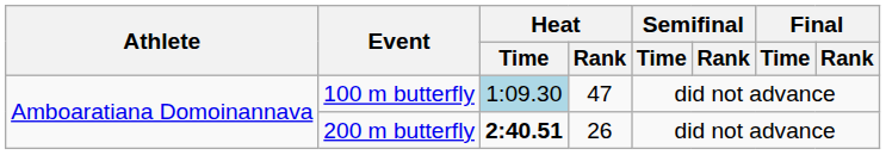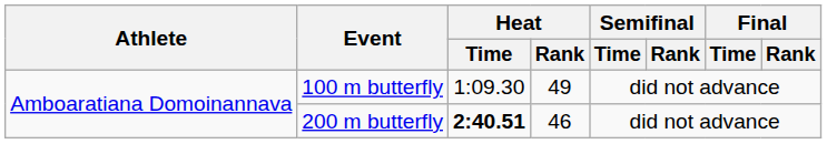100 m butterfly | Heat / Time: lightblue background -> no background
100 m butterfly | Heat / Rank: 47 -> 49
200 m butterfly | Heat / Rank: 26 -> 46
